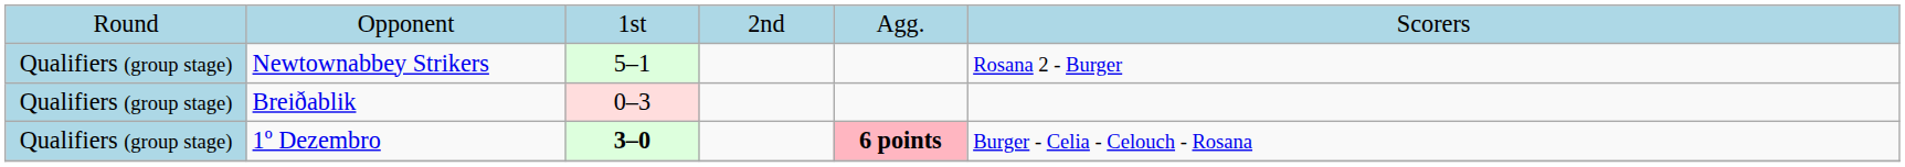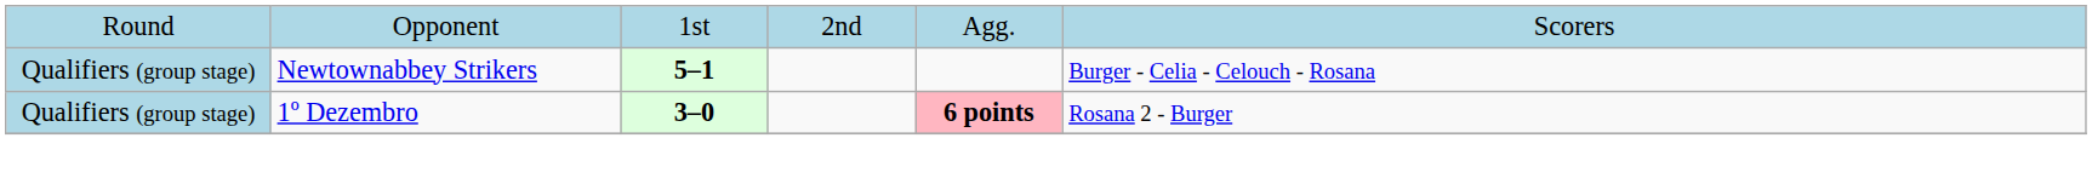Newtownabbey Strikers | column 3: normal -> bold
Newtownabbey Strikers | column 6: Rosana 2 - Burger -> Burger - Celia - Celouch - Rosana
- row: Qualifiers (group stage) | Breiðablik | 0–3
1º Dezembro | column 6: Burger - Celia - Celouch - Rosana -> Rosana 2 - Burger
